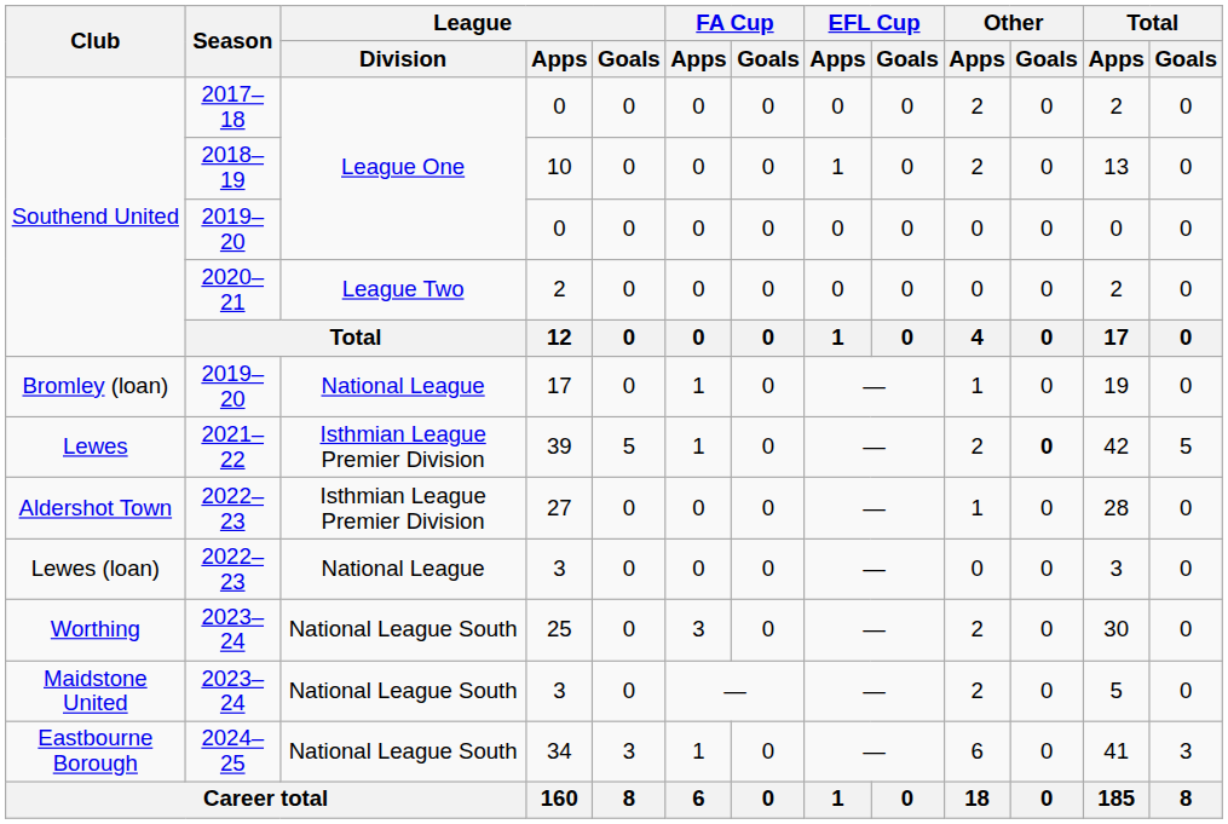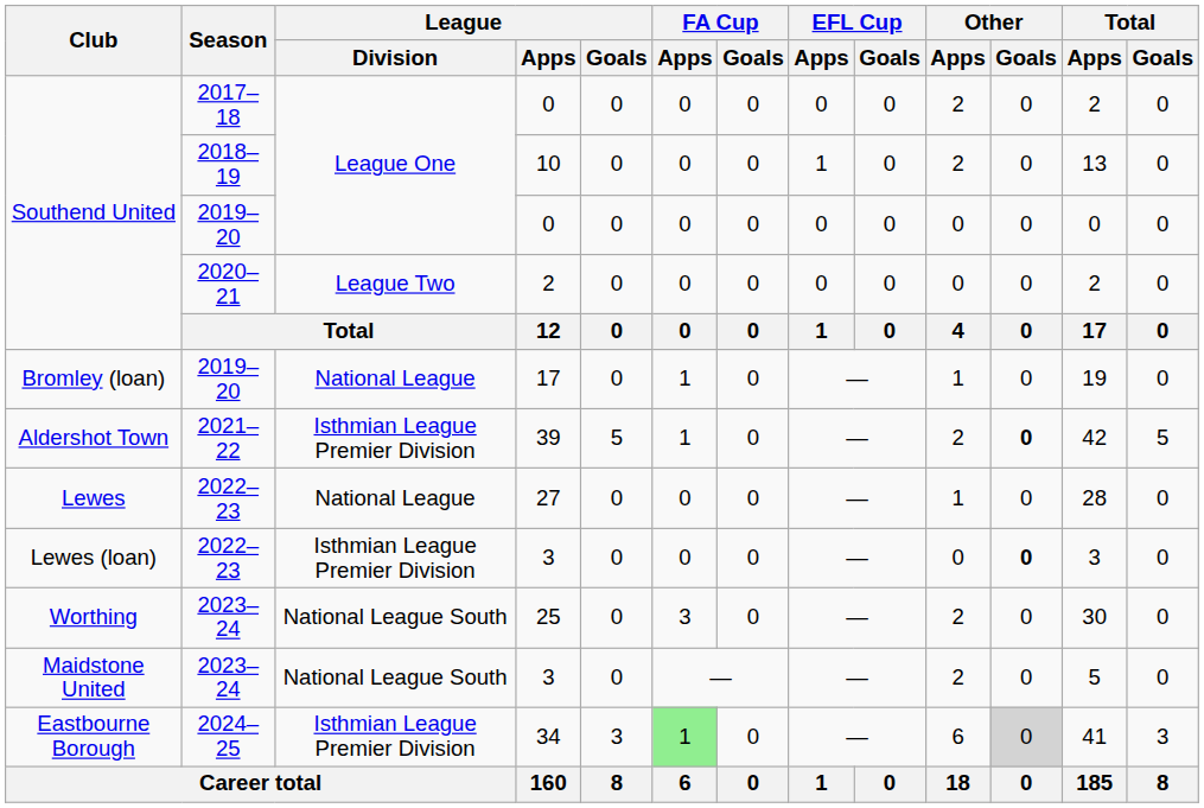39 | Club: Lewes -> Aldershot Town
27 | Club: Aldershot Town -> Lewes
27 | League / Division: Isthmian League Premier Division -> National League
2022–23 / 3 | League / Division: National League -> Isthmian League Premier Division
2022–23 / 3 | Other / Goals: normal -> bold
34 | League / Division: National League South -> Isthmian League Premier Division
34 | FA Cup / Apps: no background -> lightgreen background
34 | Other / Goals: no background -> lightgrey background
